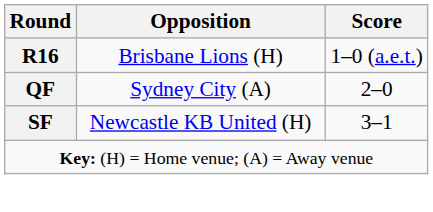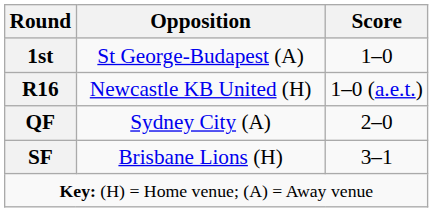+ row: 1st | St George-Budapest (A) | 1–0
R16 | Opposition: Brisbane Lions (H) -> Newcastle KB United (H)
SF | Opposition: Newcastle KB United (H) -> Brisbane Lions (H)
